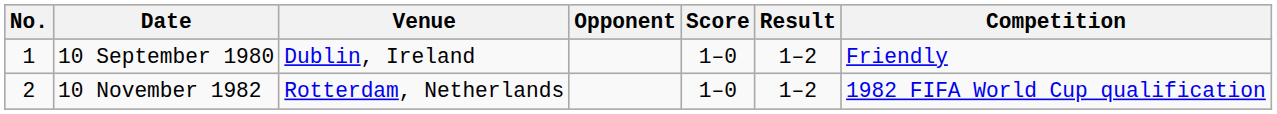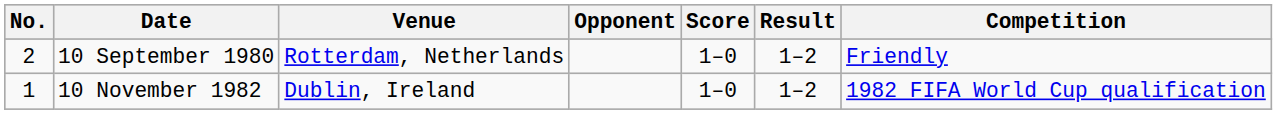10 September 1980 | No.: 1 -> 2
10 September 1980 | Venue: Dublin, Ireland -> Rotterdam, Netherlands
10 November 1982 | No.: 2 -> 1
10 November 1982 | Venue: Rotterdam, Netherlands -> Dublin, Ireland
